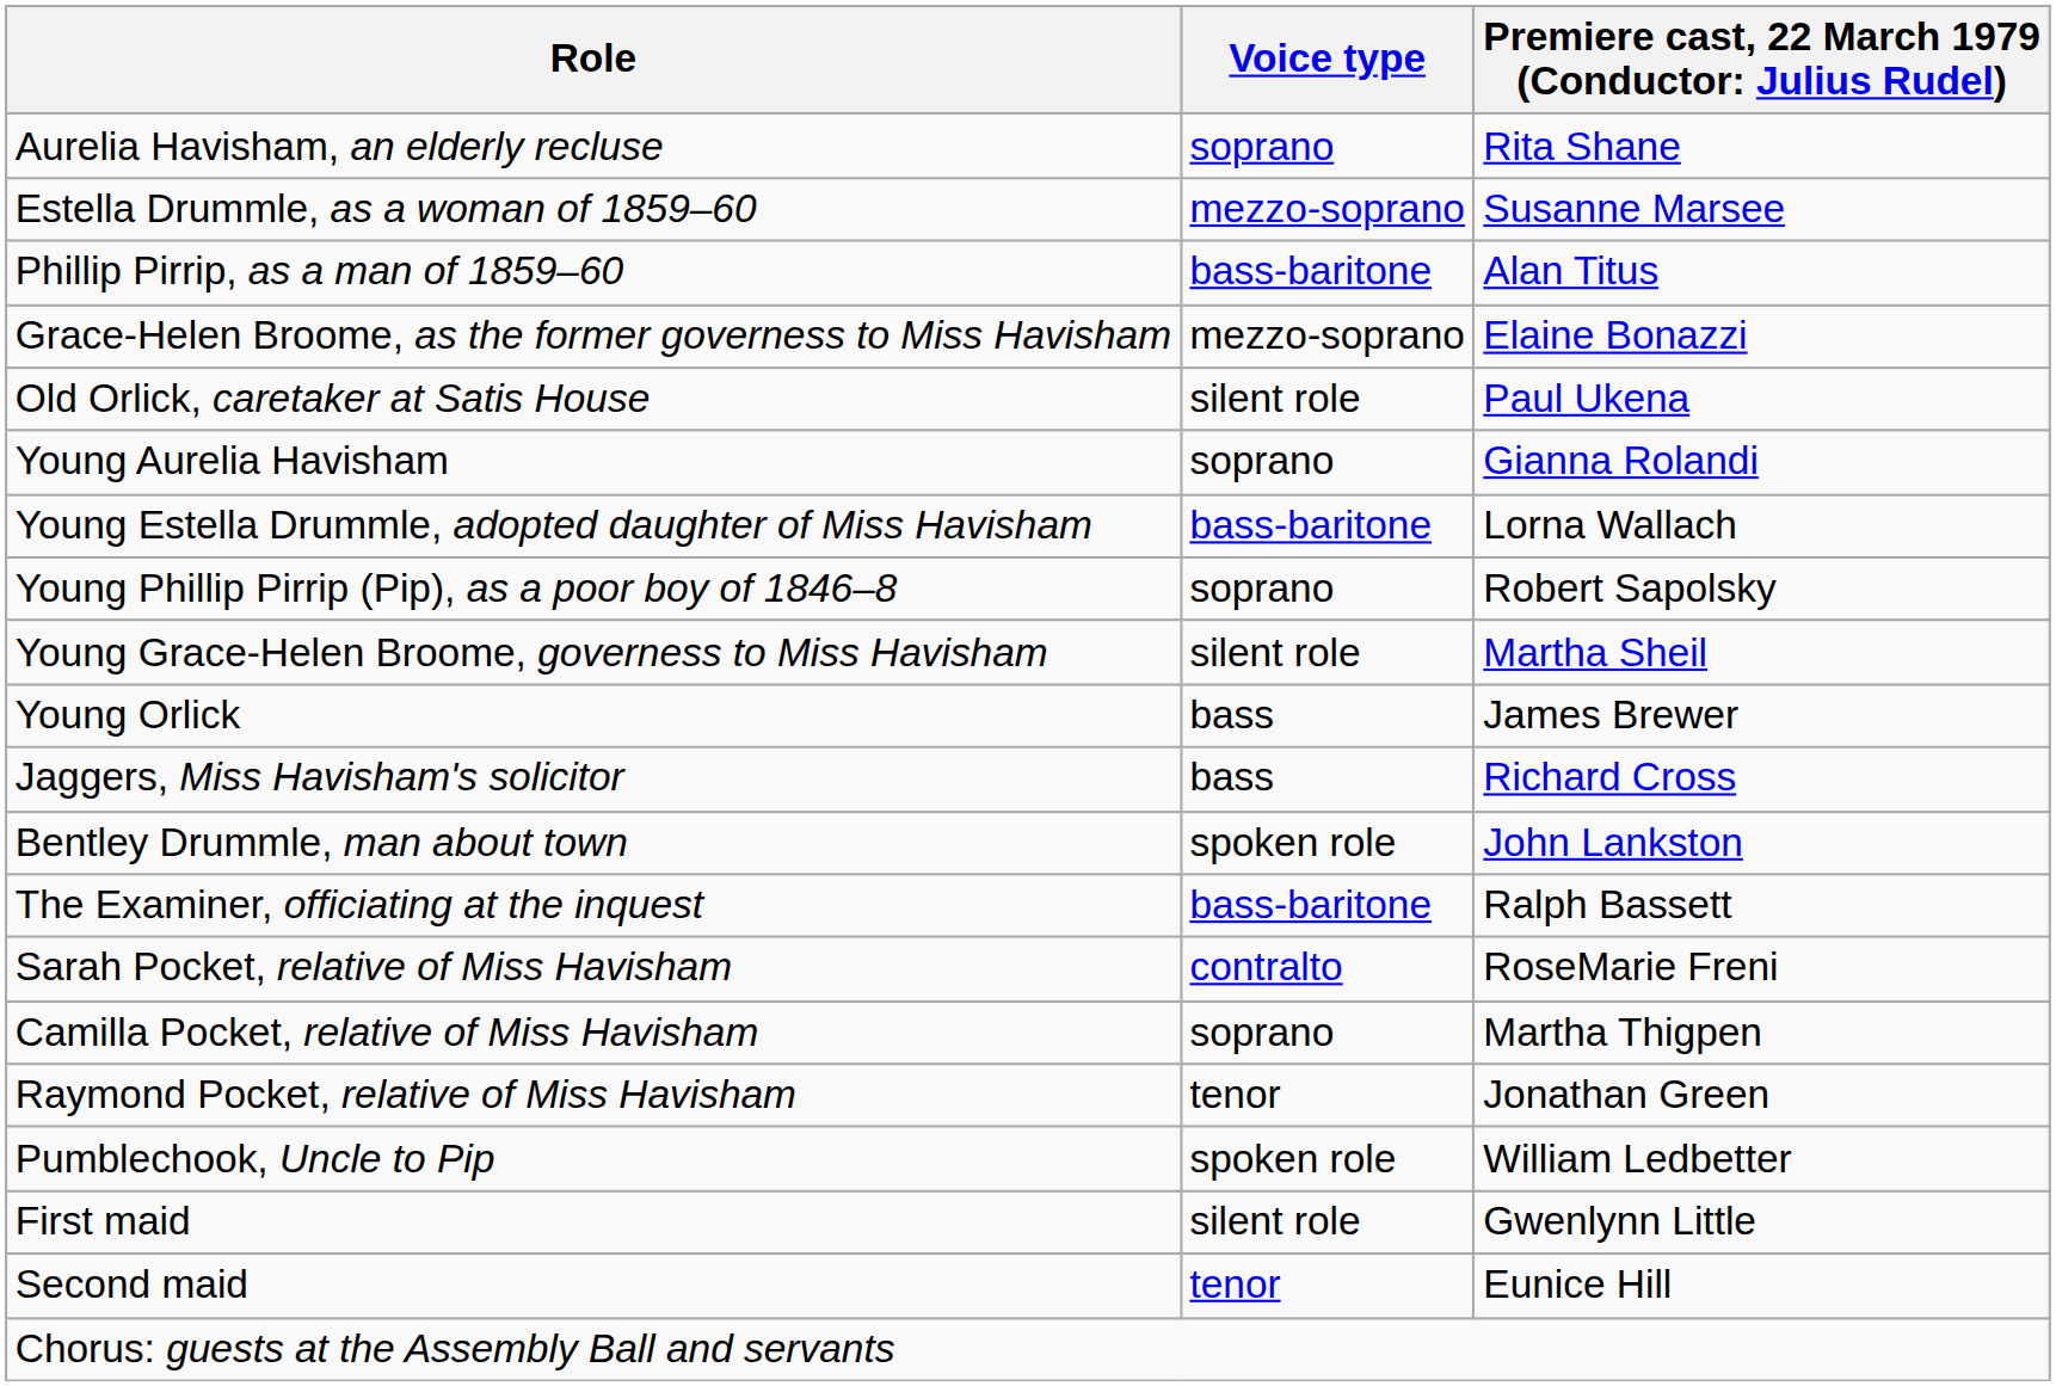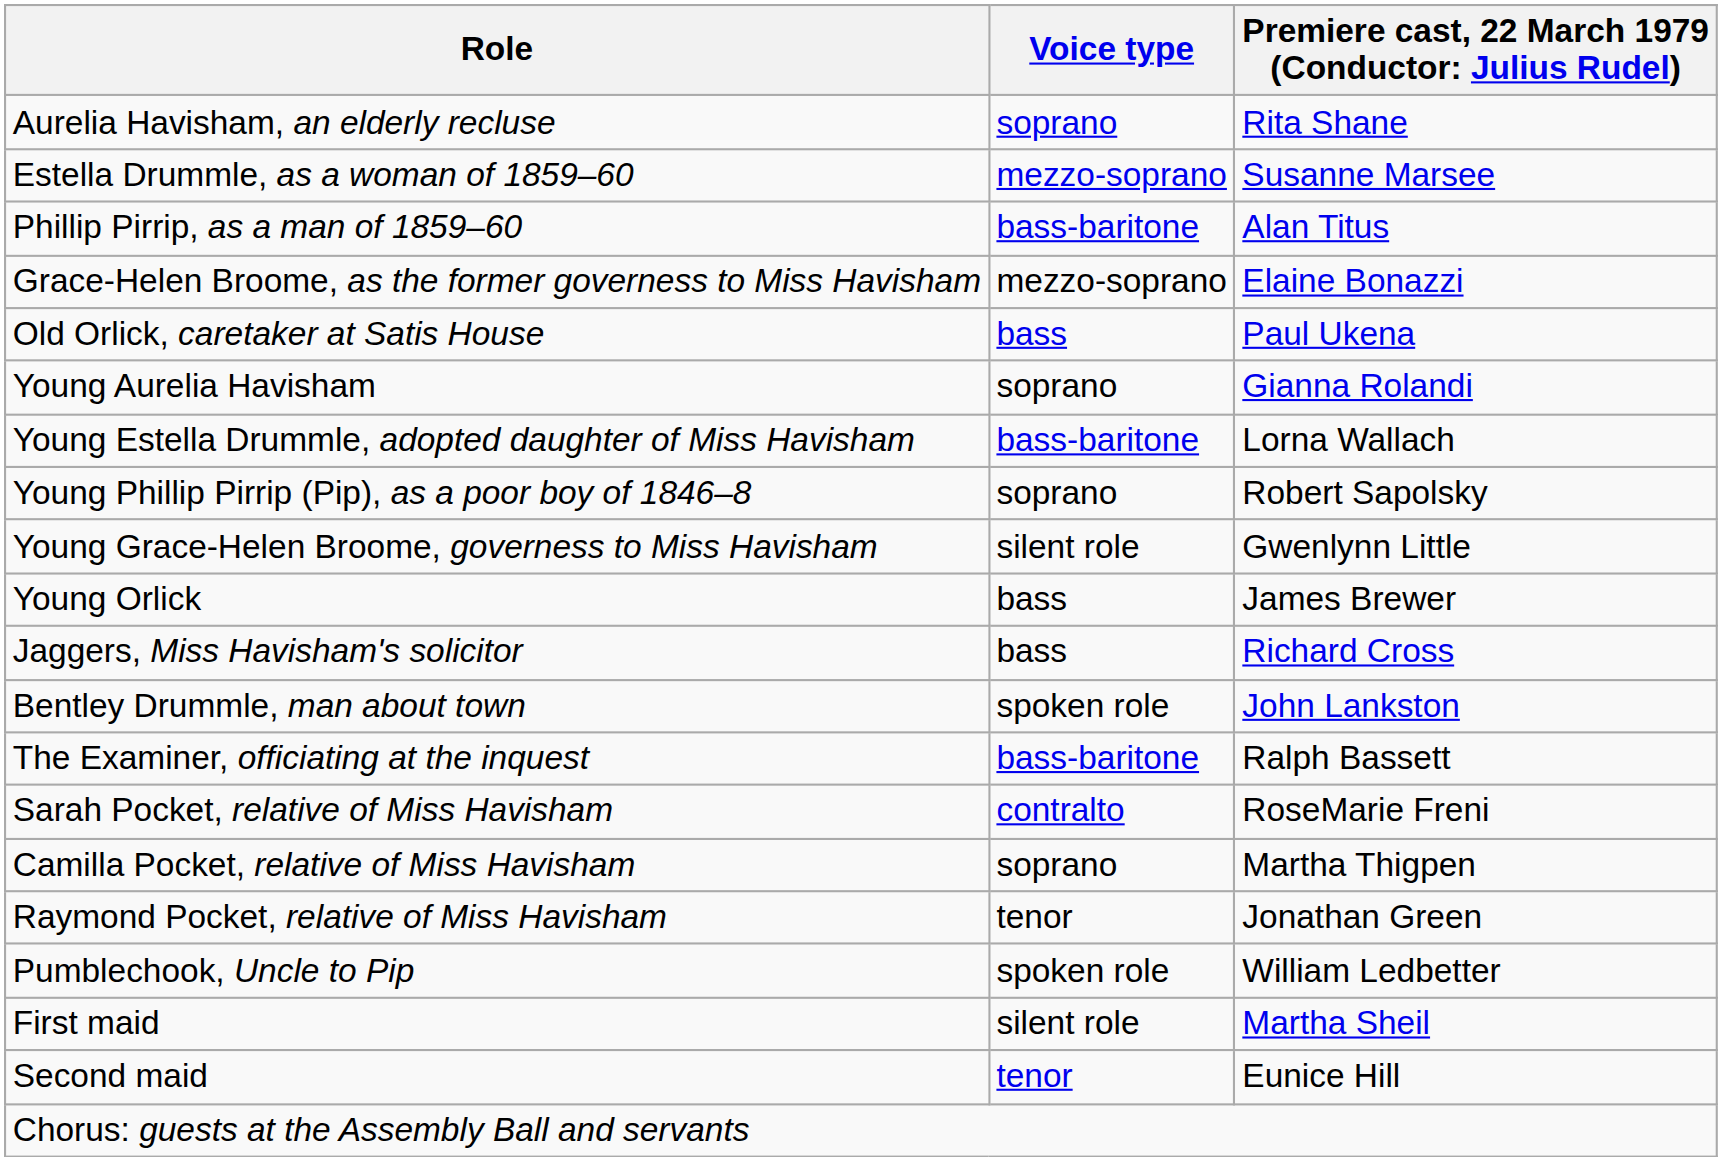Old Orlick, caretaker at Satis House | Voice type: silent role -> bass
Young Grace-Helen Broome, governess to Miss Havisham | column 3: Martha Sheil -> Gwenlynn Little
First maid | column 3: Gwenlynn Little -> Martha Sheil
